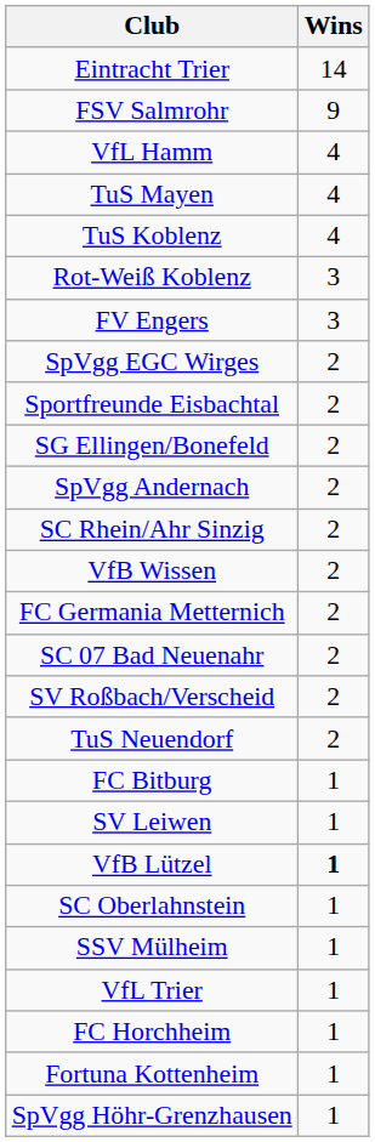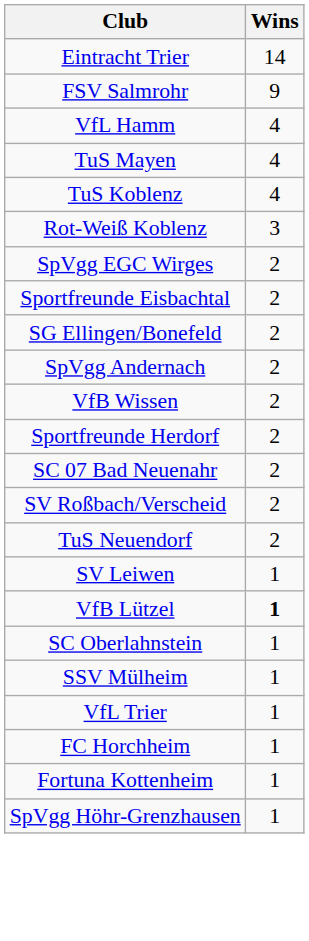- row: FV Engers | 3
- row: SC Rhein/Ahr Sinzig | 2
+ row: Sportfreunde Herdorf | 2
- row: FC Germania Metternich | 2
- row: FC Bitburg | 1
